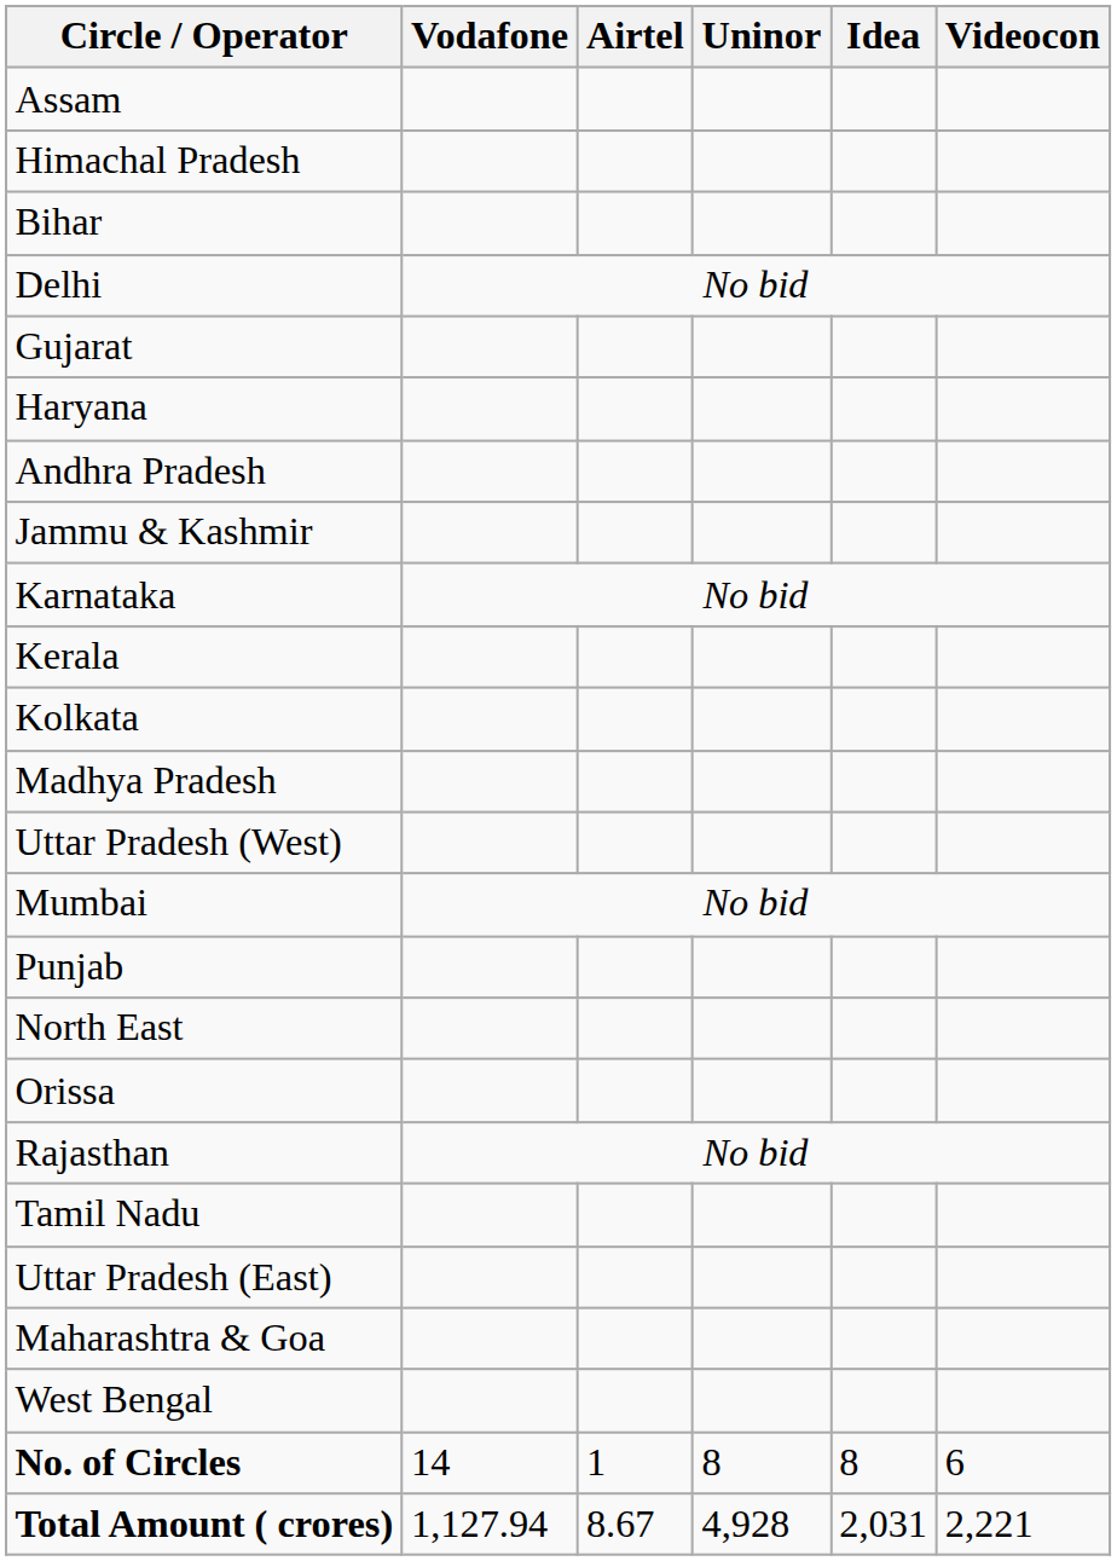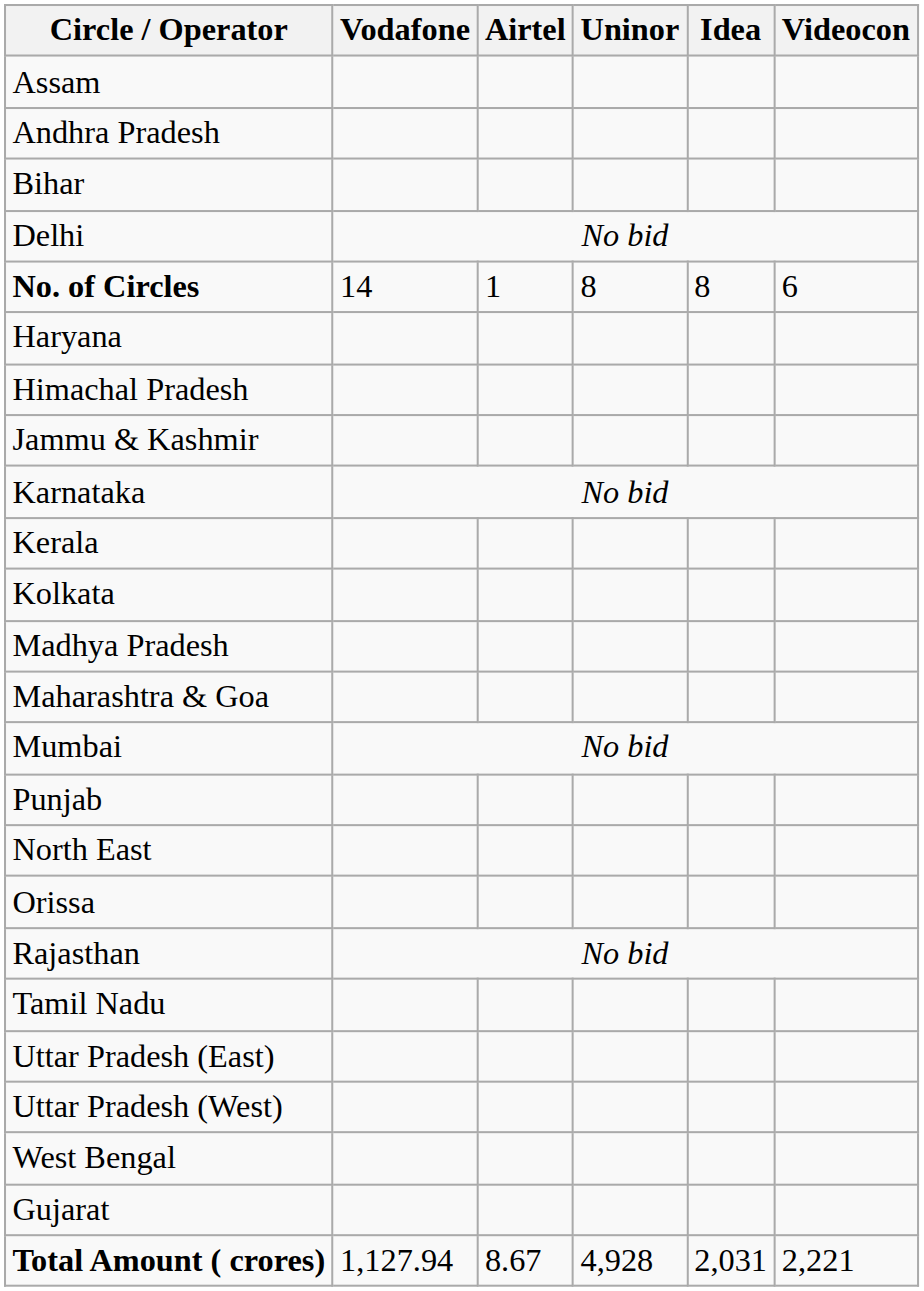rows swapped: Andhra Pradesh <-> Himachal Pradesh
rows swapped: Gujarat <-> No. of Circles
rows swapped: Maharashtra & Goa <-> Uttar Pradesh (West)
